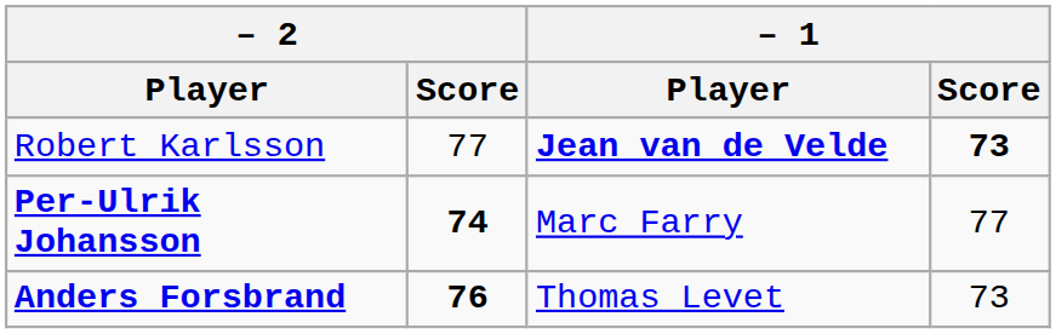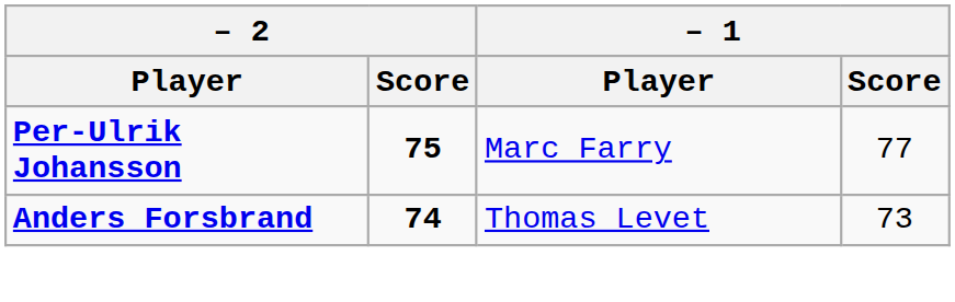- row: Robert Karlsson | 77 | Jean van de Velde | 73
Per-Ulrik Johansson | – 2 / Score: 74 -> 75
Anders Forsbrand | – 2 / Score: 76 -> 74
